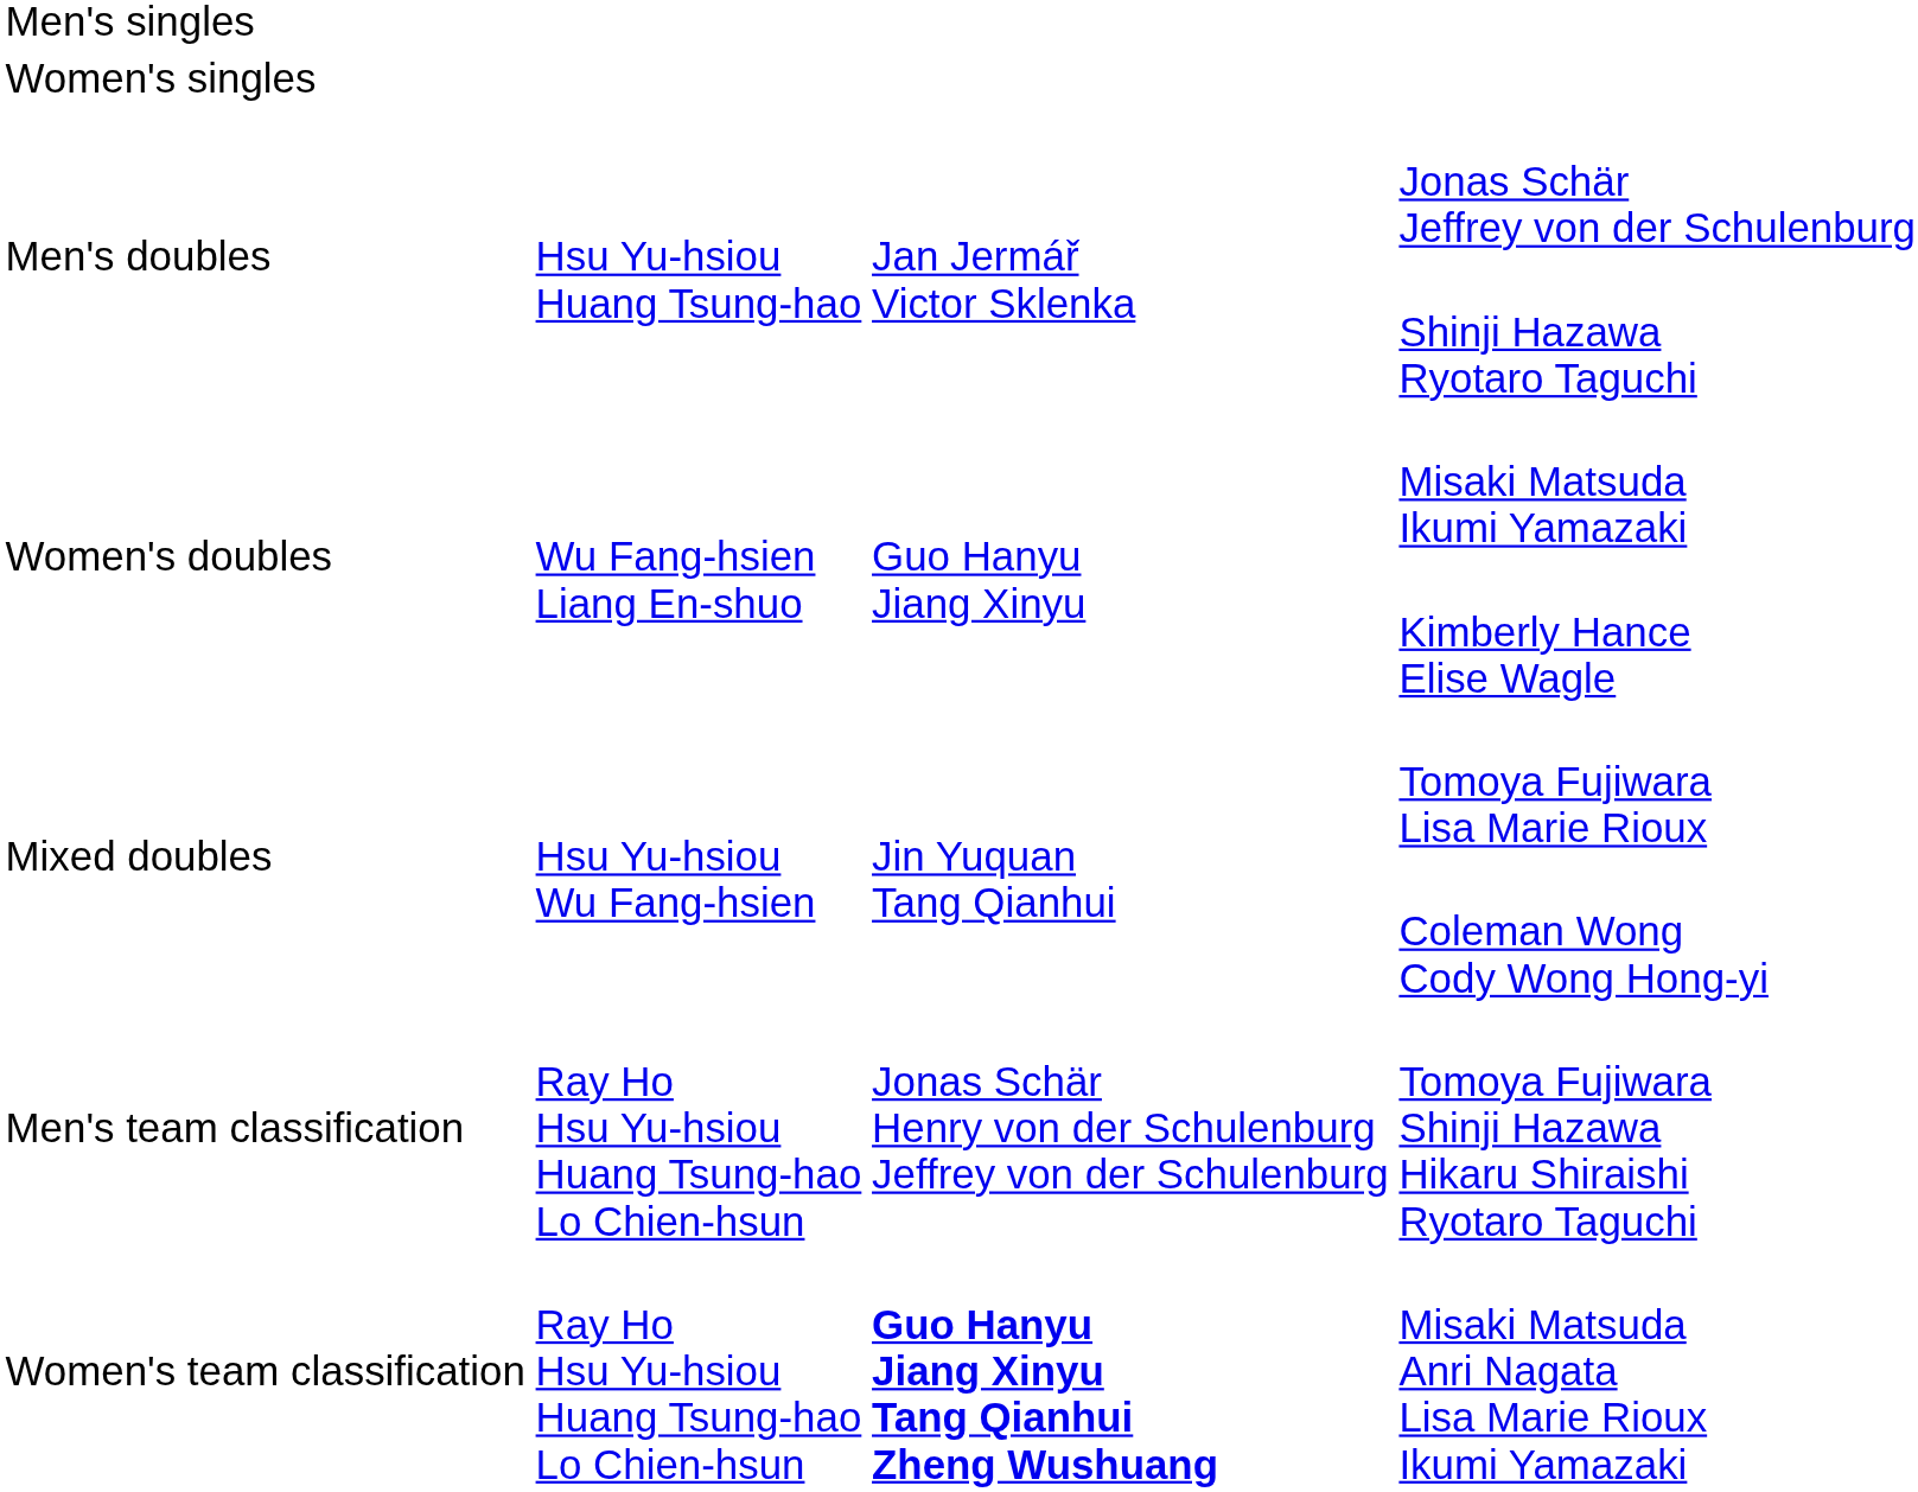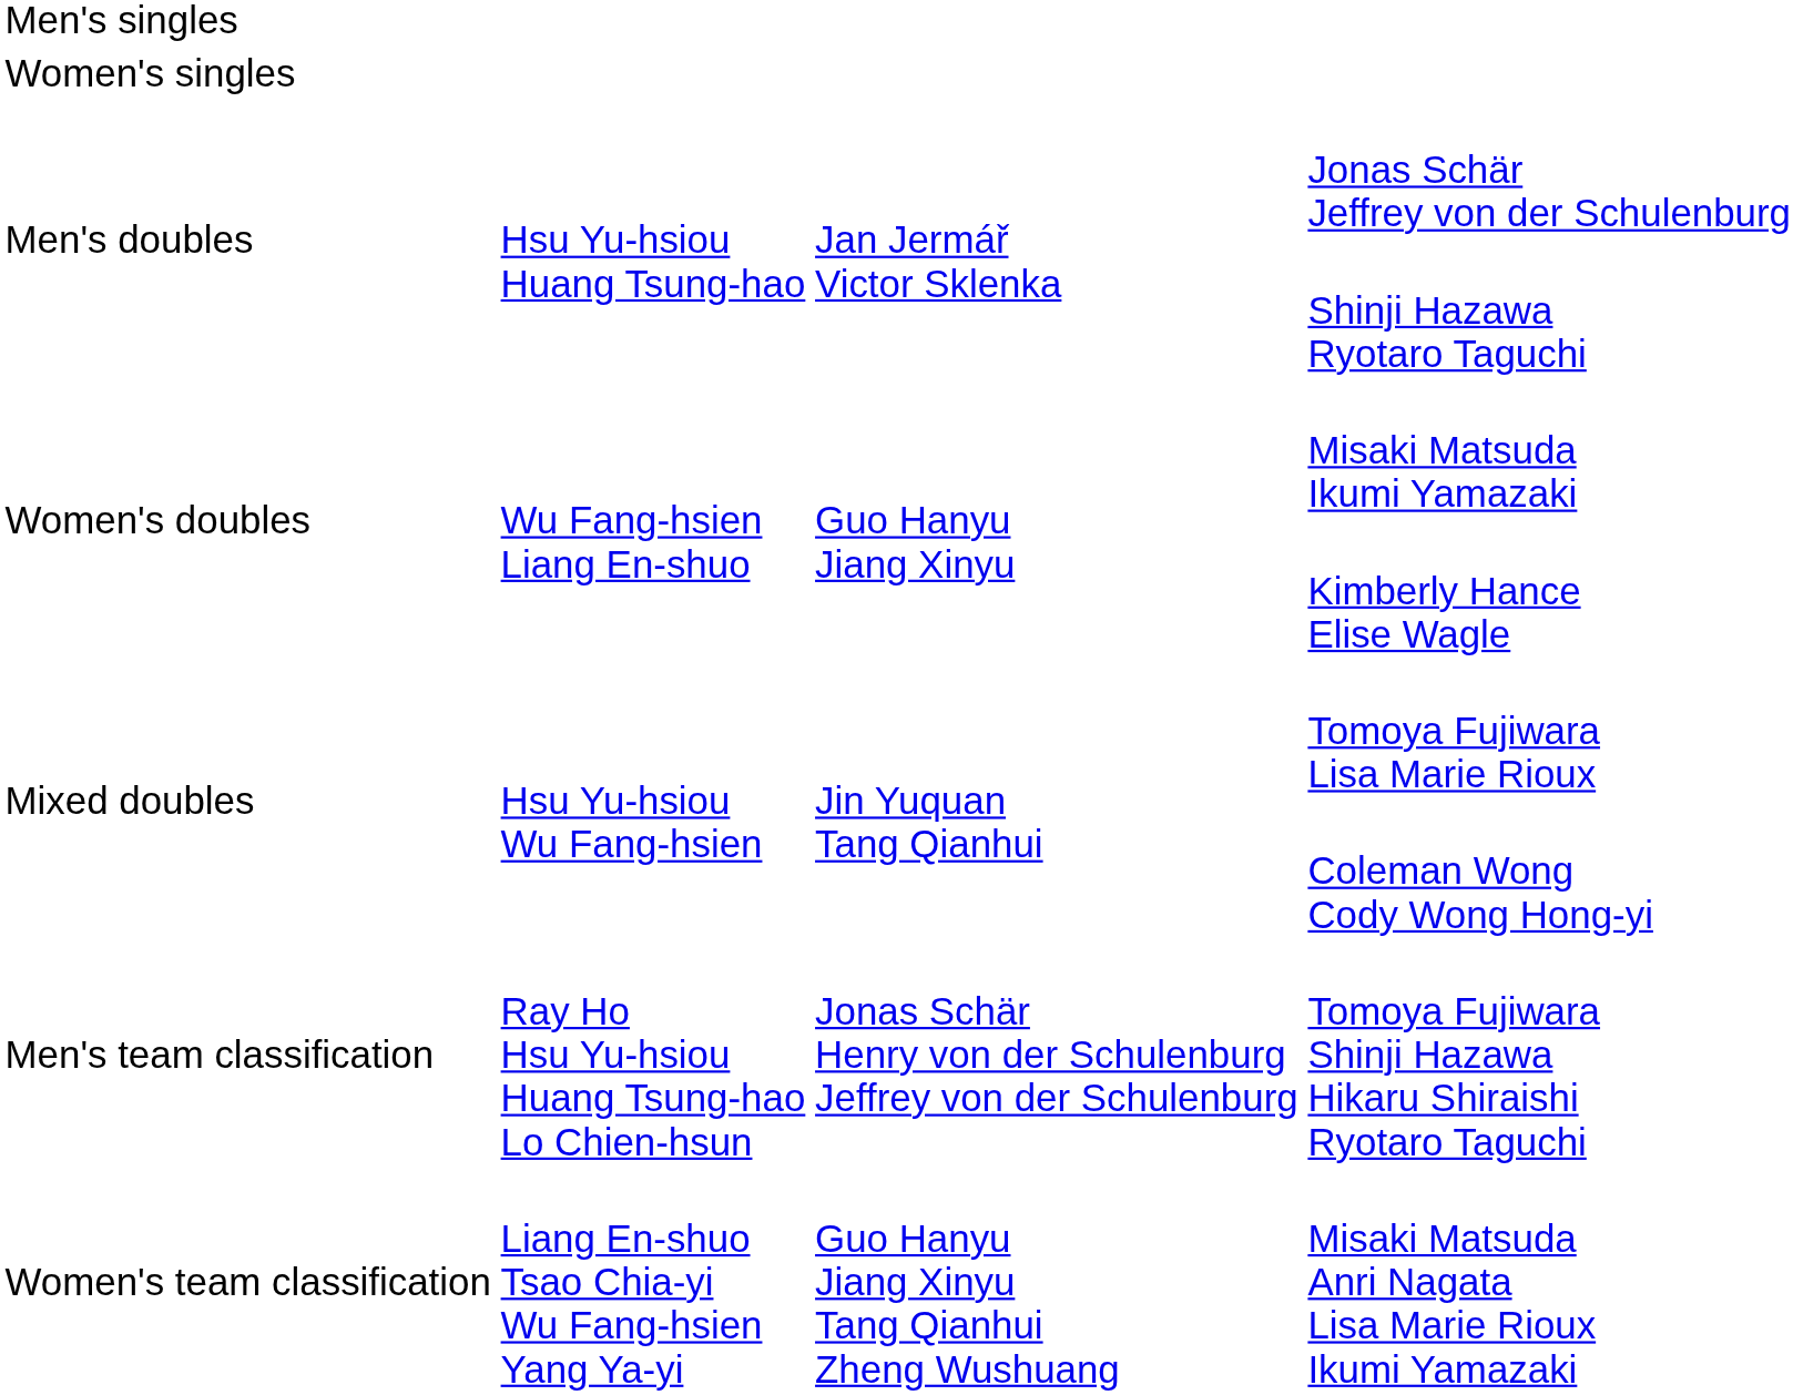Misaki Matsuda Anri Nagata Lisa Marie Rioux Ikumi Yamazaki | column 2: Ray Ho Hsu Yu-hsiou Huang Tsung-hao Lo Chien-hsun -> Liang En-shuo Tsao Chia-yi Wu Fang-hsien Yang Ya-yi
Misaki Matsuda Anri Nagata Lisa Marie Rioux Ikumi Yamazaki | column 3: bold -> normal
